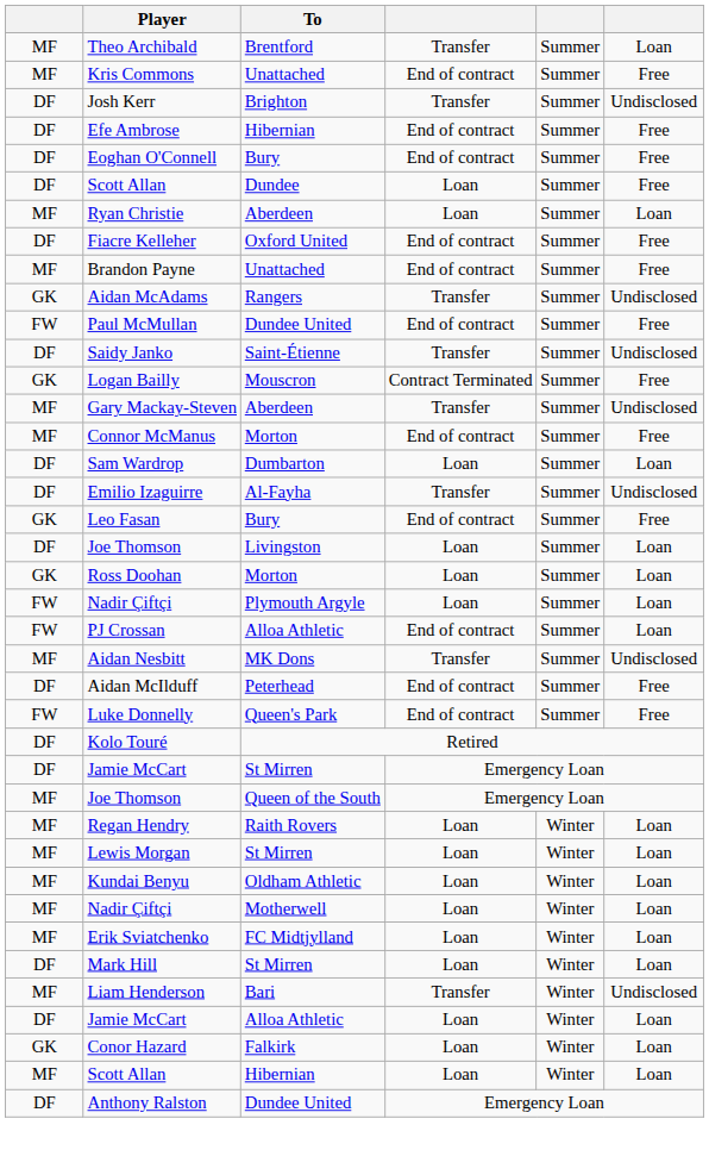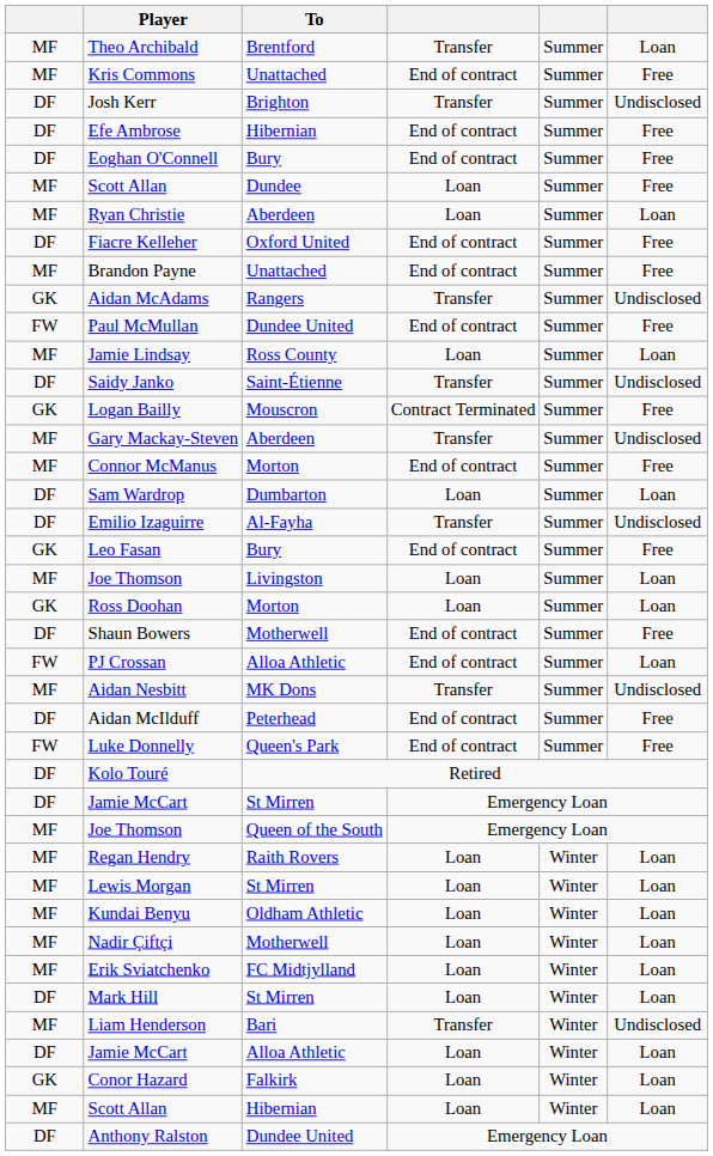Scott Allan / Dundee | column 1: DF -> MF
+ row: MF | Jamie Lindsay | Ross County | Loan | Summer | Loan
Joe Thomson / Livingston | column 1: DF -> MF
- row: FW | Nadir Çiftçi | Plymouth Argyle | Loan | Summer | Loan
+ row: DF | Shaun Bowers | Motherwell | End of contract | Summer | Free
